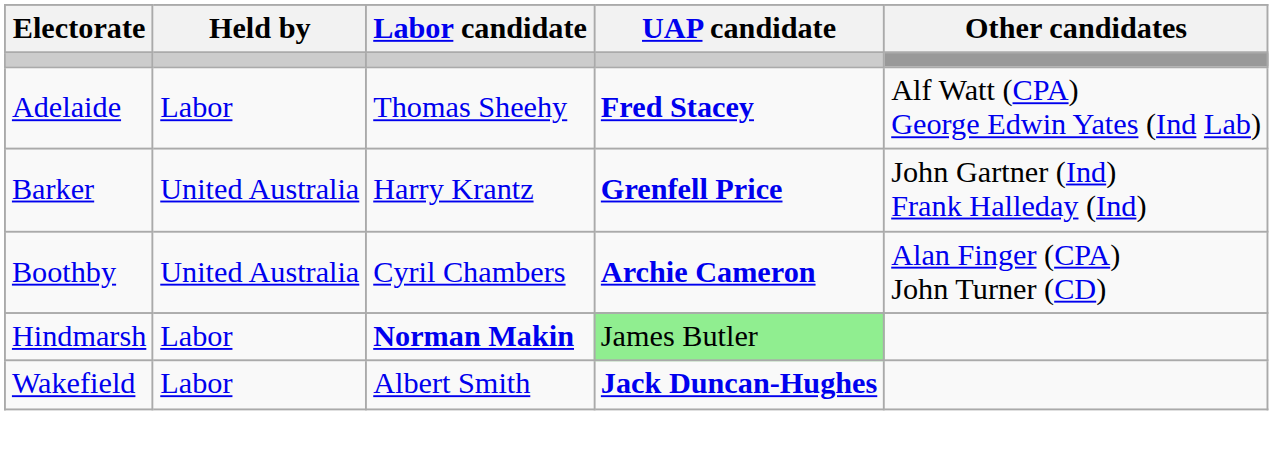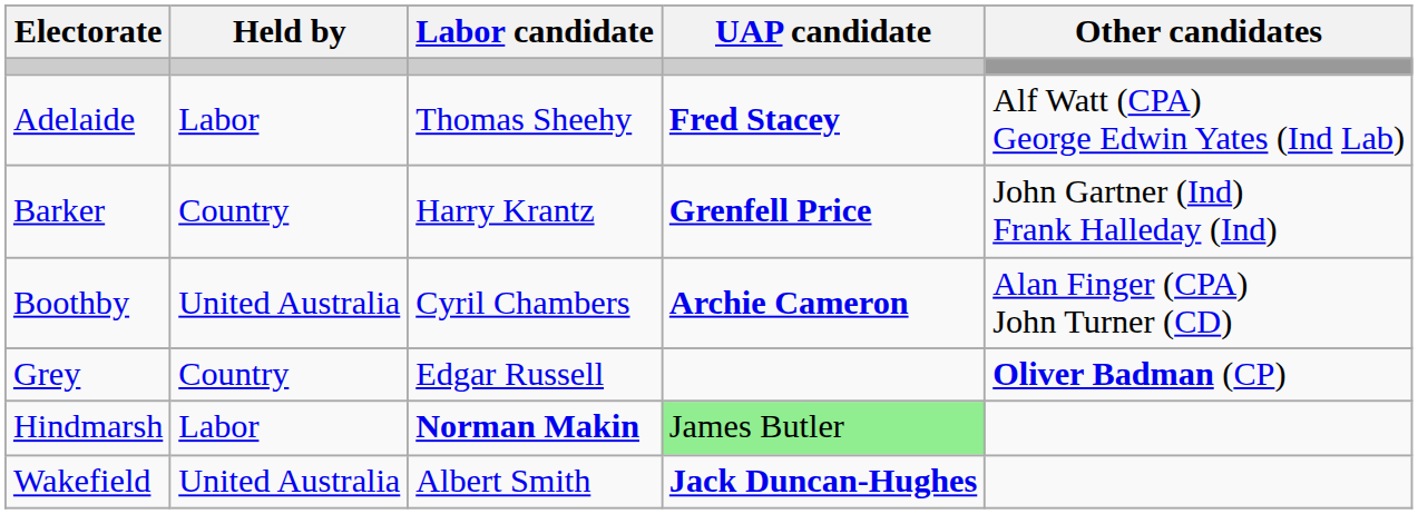Barker | Held by: United Australia -> Country
+ row: Grey | Country | Edgar Russell | Oliver Badman (CP)
Wakefield | Held by: Labor -> United Australia
